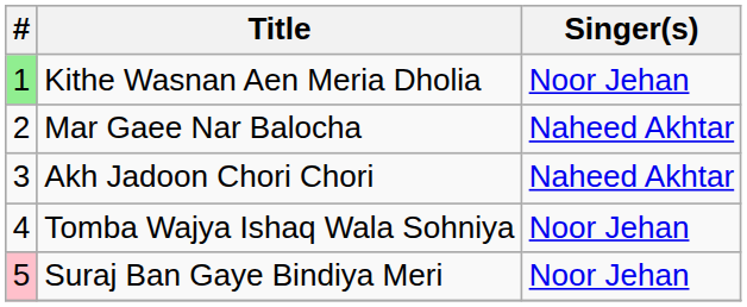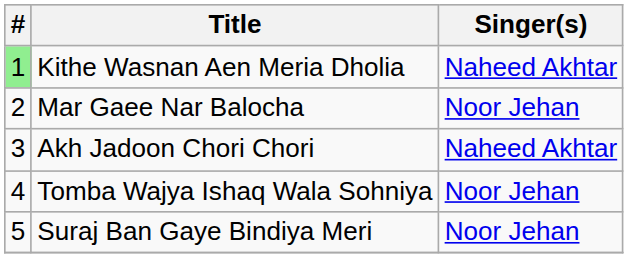Kithe Wasnan Aen Meria Dholia | Singer(s): Noor Jehan -> Naheed Akhtar
Mar Gaee Nar Balocha | Singer(s): Naheed Akhtar -> Noor Jehan
Suraj Ban Gaye Bindiya Meri | #: pink background -> no background
